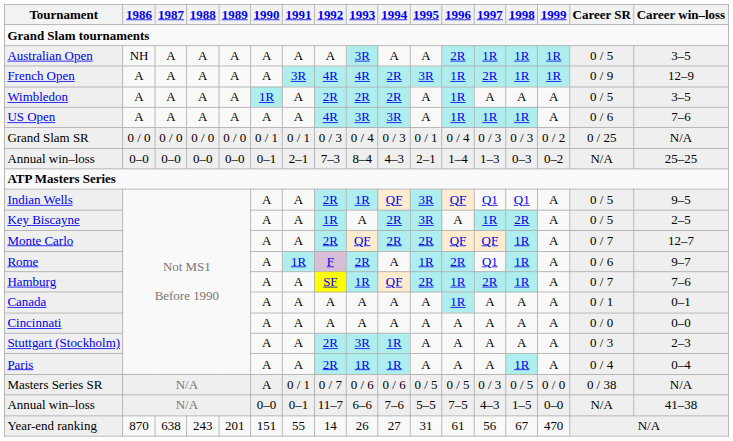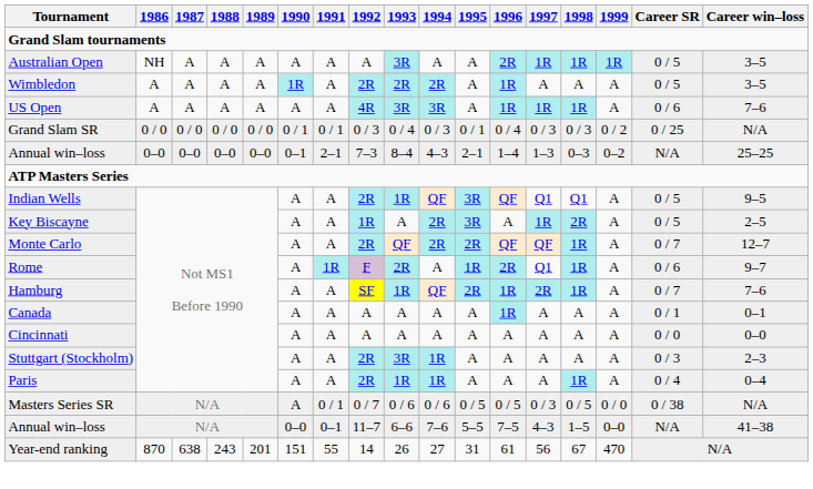- row: French Open | A | A | A | A | A | 3R | 4R | 4R | 2R | 3R | 1R | 2R | 1R | 1R | 0 / 9 | 12–9
